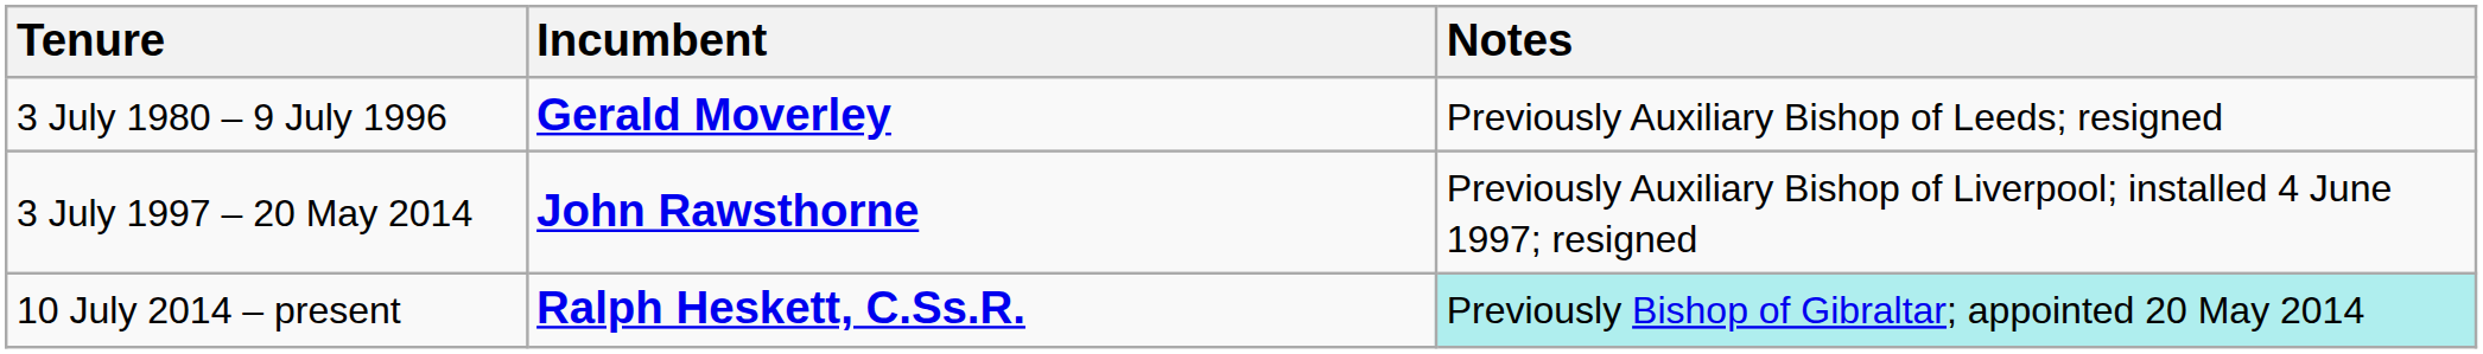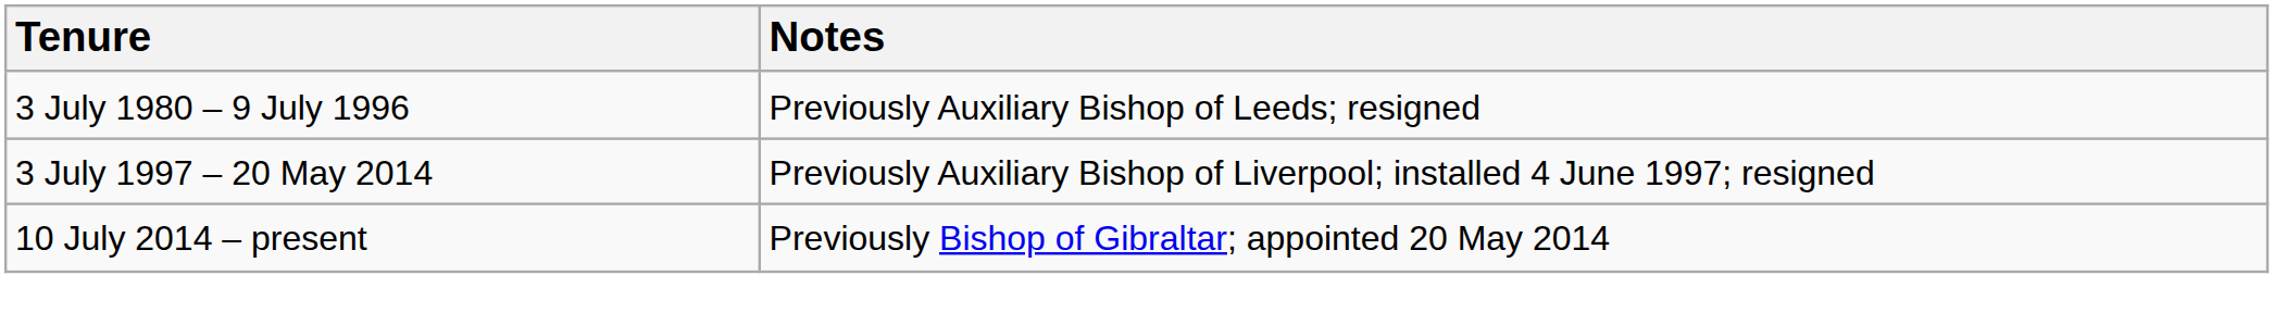- column: Incumbent | Gerald Moverley | John Rawsthorne | Ralph Heskett, C.Ss.R.
10 July 2014 – present | Notes: paleturquoise background -> no background
